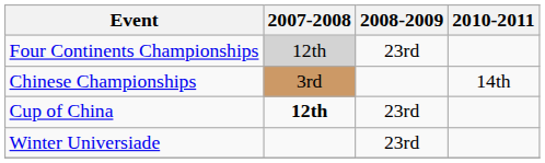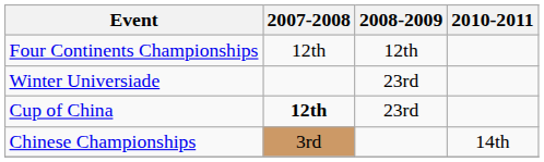Four Continents Championships | 2007-2008: lightgrey background -> no background
Four Continents Championships | 2008-2009: 23rd -> 12th
rows swapped: Chinese Championships <-> Winter Universiade
